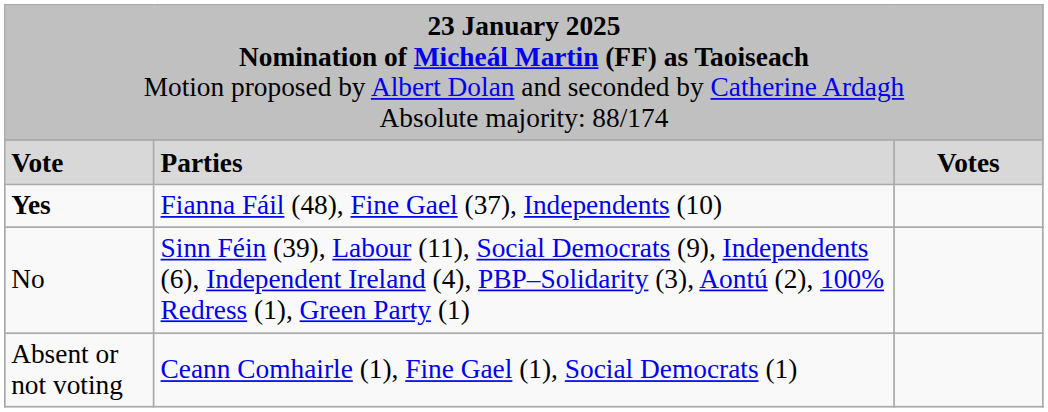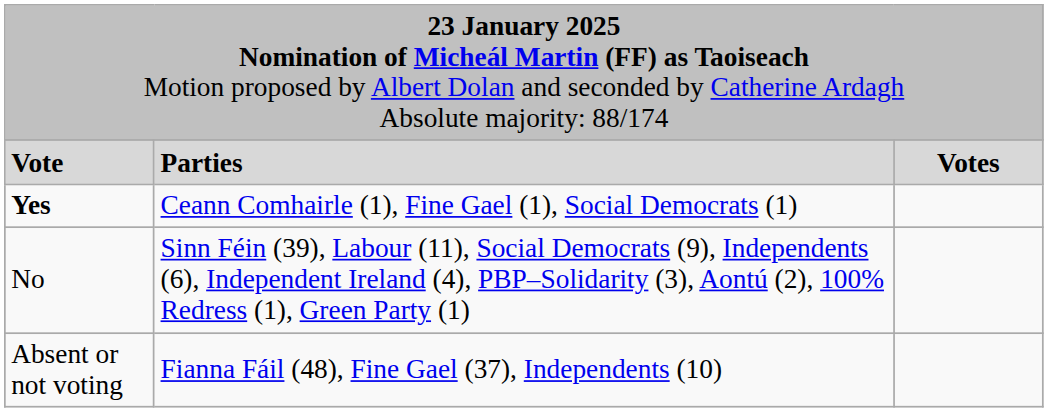Yes | column 2: Fianna Fáil (48), Fine Gael (37), Independents (10) -> Ceann Comhairle (1), Fine Gael (1), Social Democrats (1)
Absent or not voting | column 2: Ceann Comhairle (1), Fine Gael (1), Social Democrats (1) -> Fianna Fáil (48), Fine Gael (37), Independents (10)
